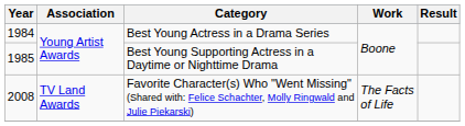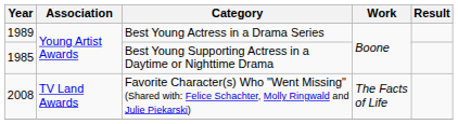Best Young Actress in a Drama Series | Year: 1984 -> 1989
